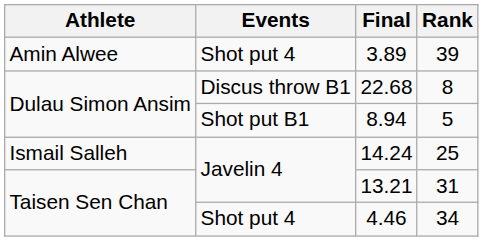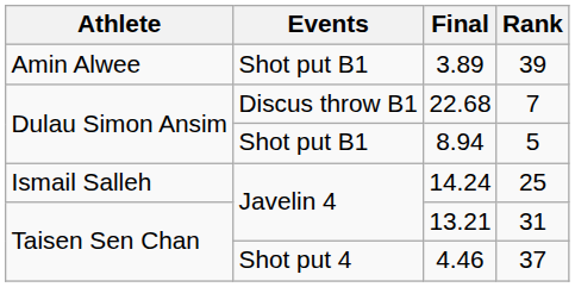3.89 | Events: Shot put 4 -> Shot put B1
22.68 | Rank: 8 -> 7
4.46 | Rank: 34 -> 37
